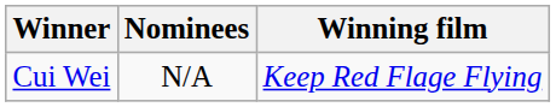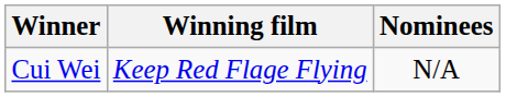columns swapped: Winning film <-> Nominees
